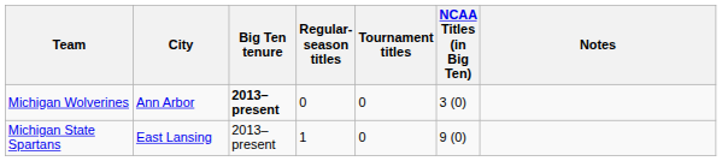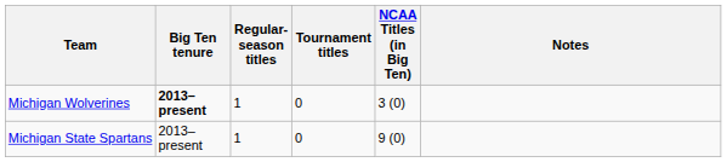- column: City | Ann Arbor | East Lansing
Michigan Wolverines | Regular-season titles: 0 -> 1
